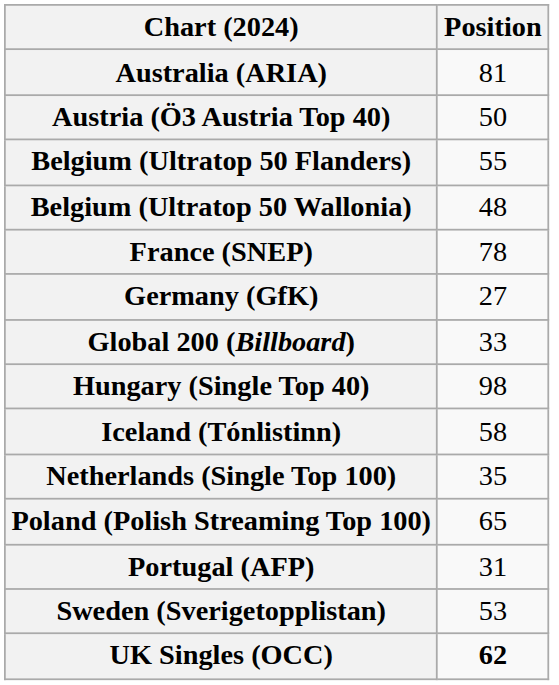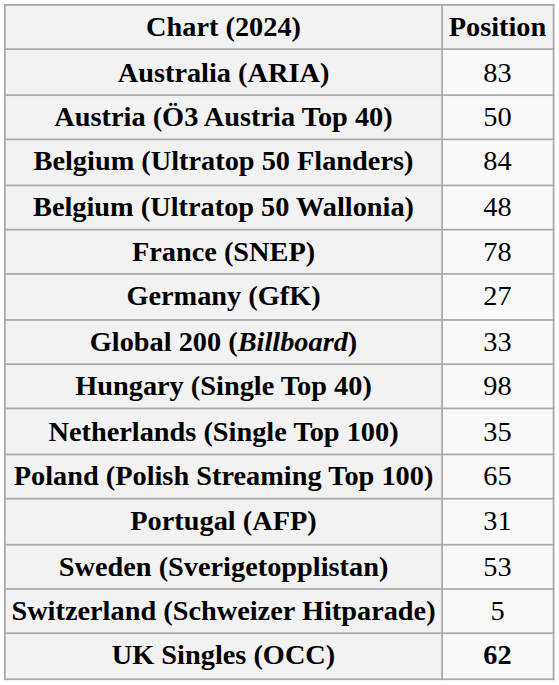Australia (ARIA) | Position: 81 -> 83
Belgium (Ultratop 50 Flanders) | Position: 55 -> 84
- row: Iceland (Tónlistinn) | 58
+ row: Switzerland (Schweizer Hitparade) | 5
